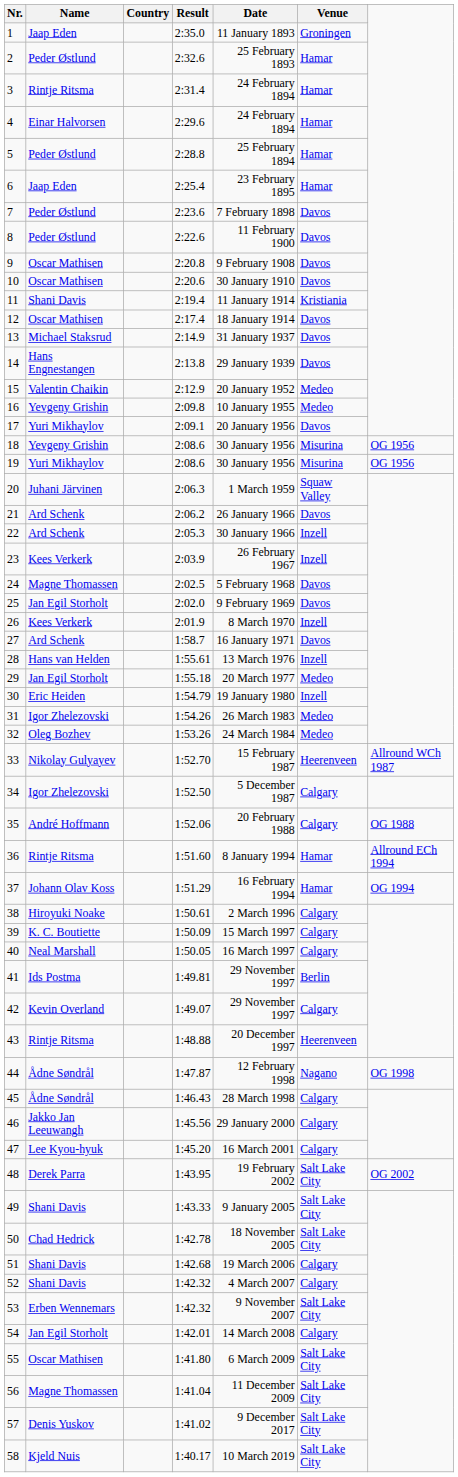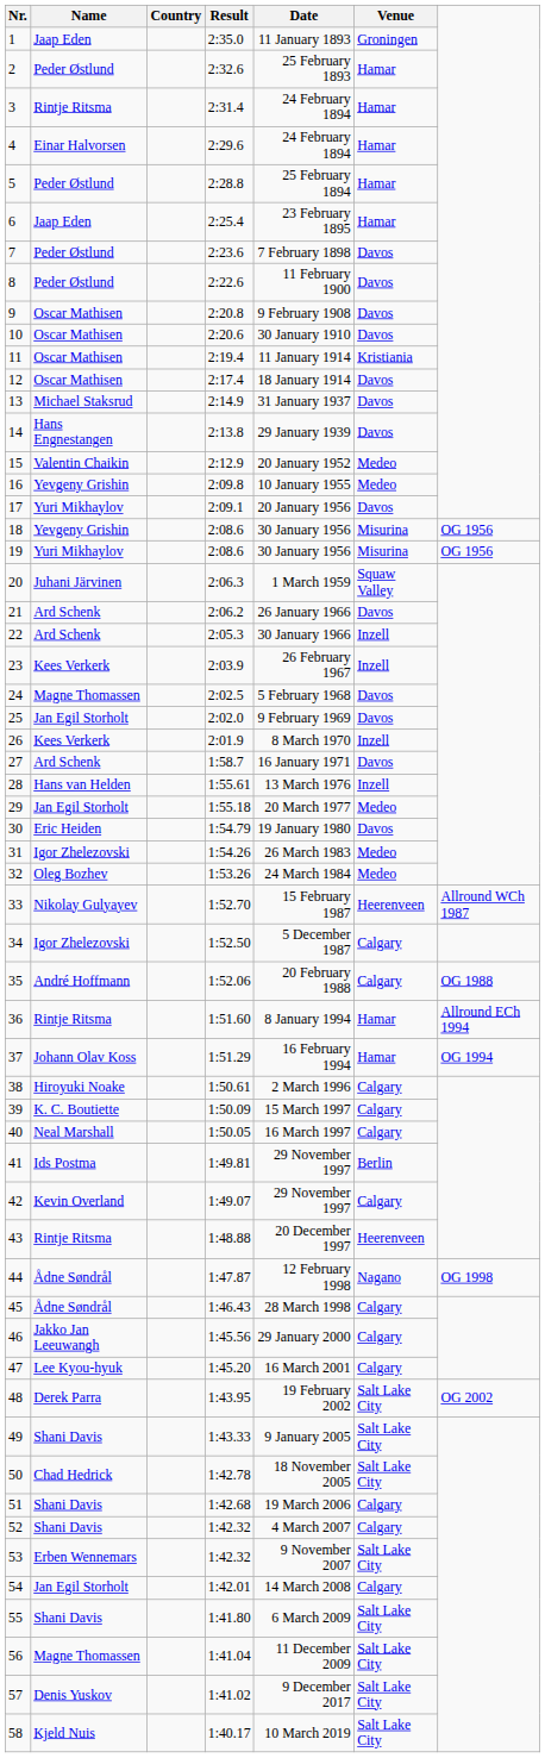11 | Name: Shani Davis -> Oscar Mathisen
30 | Venue: Inzell -> Davos
55 | Name: Oscar Mathisen -> Shani Davis
